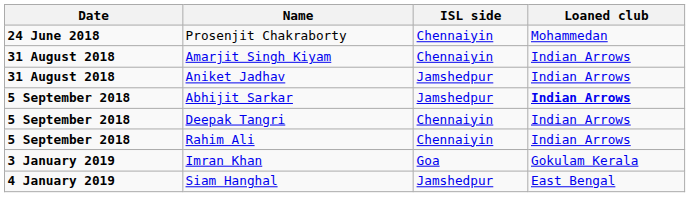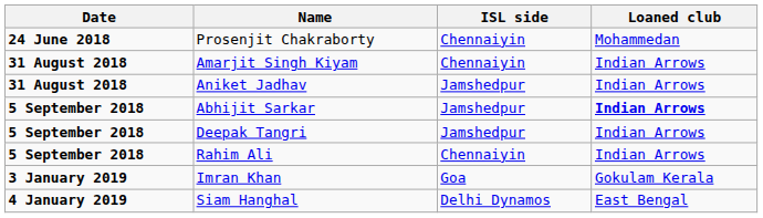Deepak Tangri | ISL side: Chennaiyin -> Jamshedpur
Siam Hanghal | ISL side: Jamshedpur -> Delhi Dynamos
